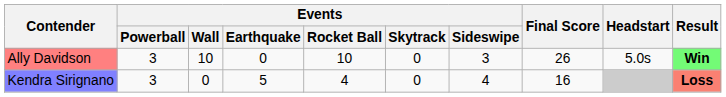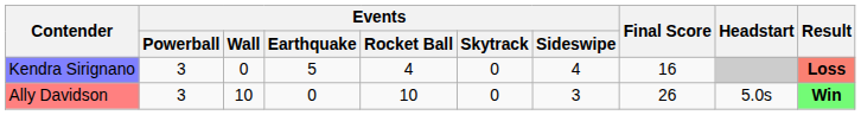rows swapped: Ally Davidson <-> Kendra Sirignano
